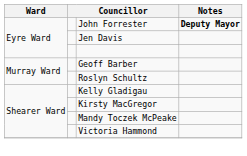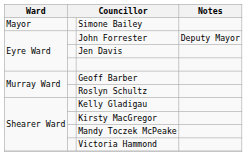+ row: Mayor | Simone Bailey
John Forrester | Notes: bold -> normal
